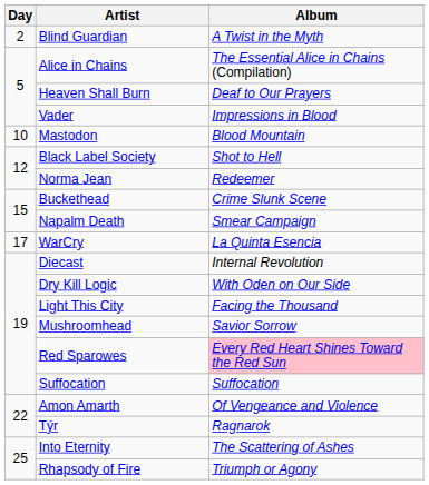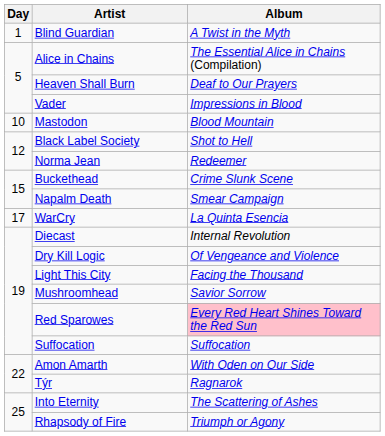Blind Guardian | Day: 2 -> 1
Dry Kill Logic | Album: With Oden on Our Side -> Of Vengeance and Violence
Amon Amarth | Album: Of Vengeance and Violence -> With Oden on Our Side
